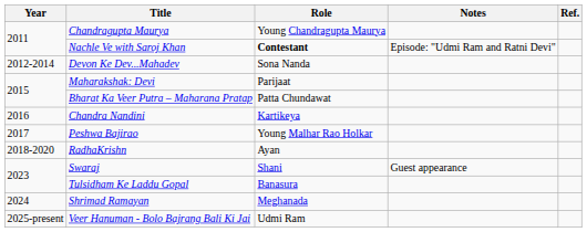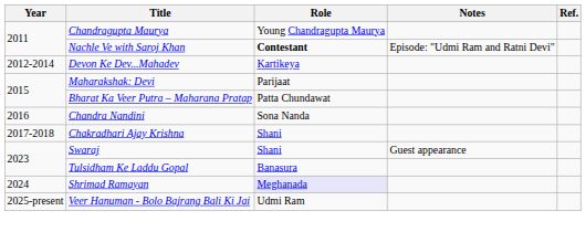Devon Ke Dev...Mahadev | Role: Sona Nanda -> Kartikeya
Chandra Nandini | Role: Kartikeya -> Sona Nanda
- row: 2017 | Peshwa Bajirao | Young Malhar Rao Holkar
+ row: 2017-2018 | Chakradhari Ajay Krishna | Shani
- row: 2018-2020 | RadhaKrishn | Ayan
Shrimad Ramayan | Role: no background -> lavender background
